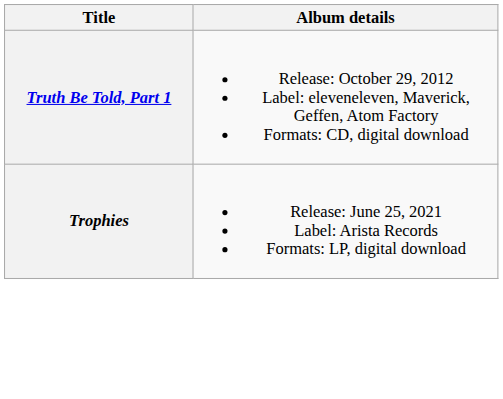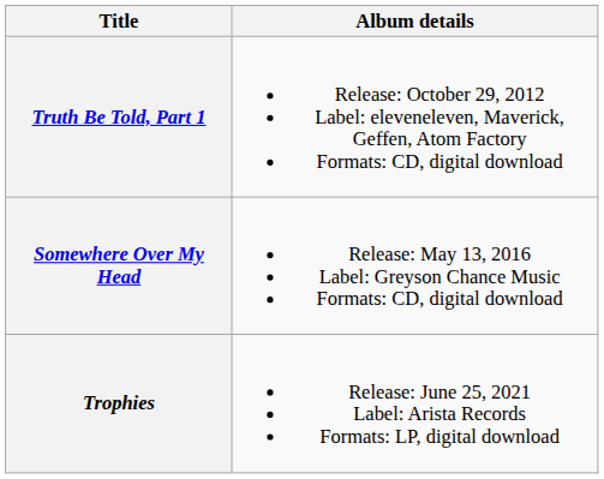+ row: Somewhere Over My Head | Release: May 13, 2016 Label: Greyson Chance Music Formats: CD, digital download
